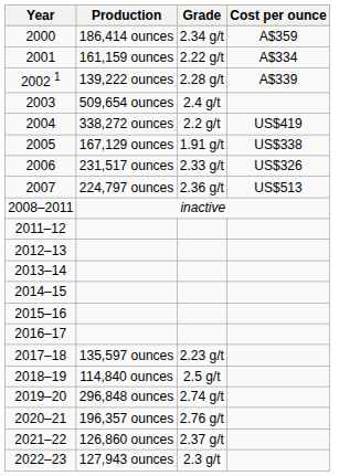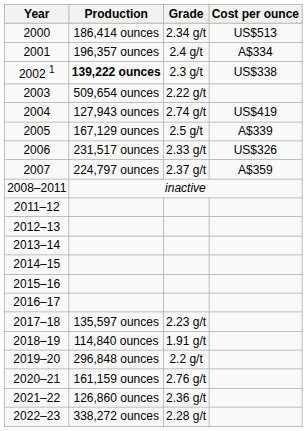2000 | Cost per ounce: A$359 -> US$513
2001 | Production: 161,159 ounces -> 196,357 ounces
2001 | Grade: 2.22 g/t -> 2.4 g/t
2002 1 | Production: normal -> bold
2002 1 | Grade: 2.28 g/t -> 2.3 g/t
2002 1 | Cost per ounce: A$339 -> US$338
2003 | Grade: 2.4 g/t -> 2.22 g/t
2004 | Production: 338,272 ounces -> 127,943 ounces
2004 | Grade: 2.2 g/t -> 2.74 g/t
2005 | Grade: 1.91 g/t -> 2.5 g/t
2005 | Cost per ounce: US$338 -> A$339
2007 | Grade: 2.36 g/t -> 2.37 g/t
2007 | Cost per ounce: US$513 -> A$359
2018–19 | Grade: 2.5 g/t -> 1.91 g/t
2019–20 | Grade: 2.74 g/t -> 2.2 g/t
2020–21 | Production: 196,357 ounces -> 161,159 ounces
2021–22 | Grade: 2.37 g/t -> 2.36 g/t
2022–23 | Production: 127,943 ounces -> 338,272 ounces
2022–23 | Grade: 2.3 g/t -> 2.28 g/t
